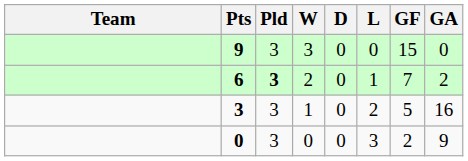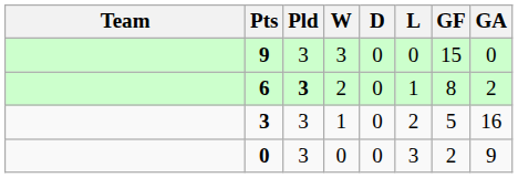6 | GF: 7 -> 8
